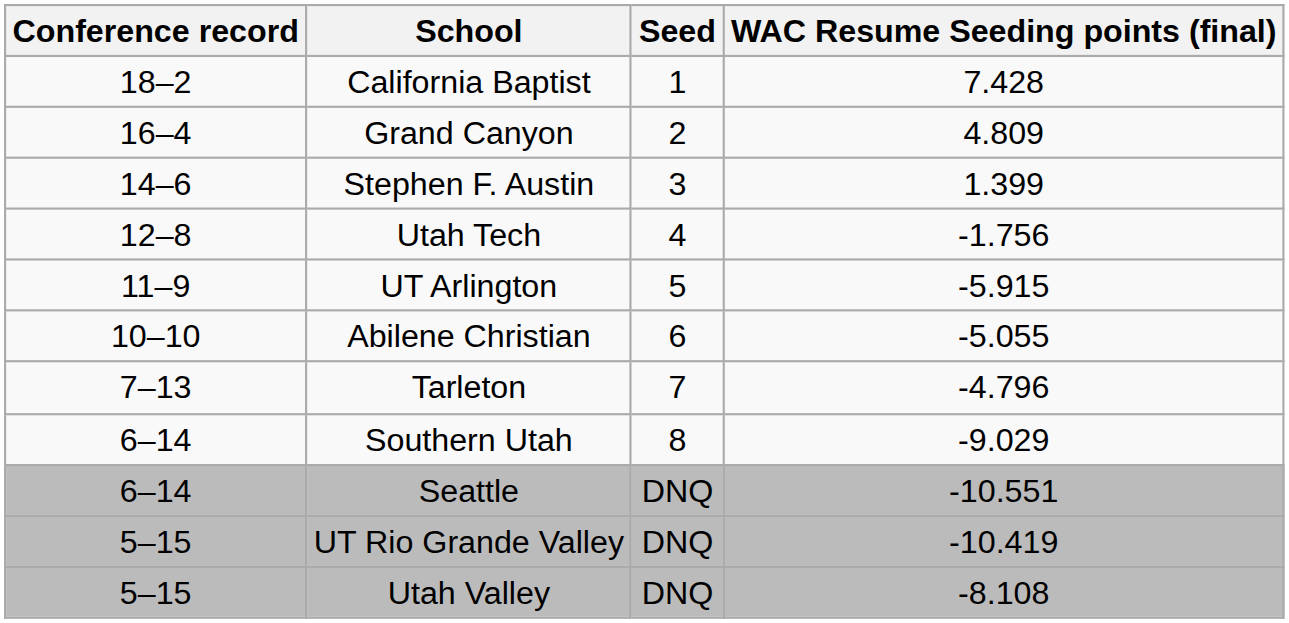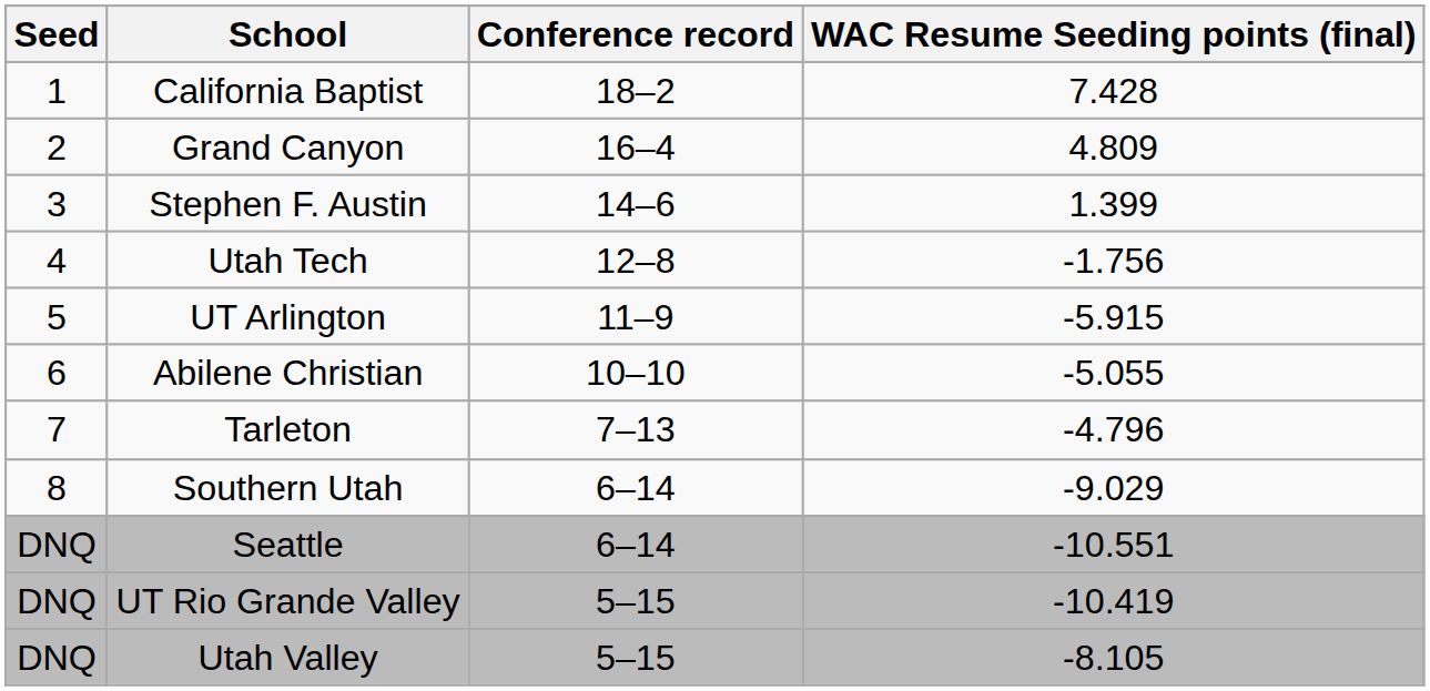columns swapped: Seed <-> Conference record
Utah Valley | WAC Resume Seeding points (final): -8.108 -> -8.105
